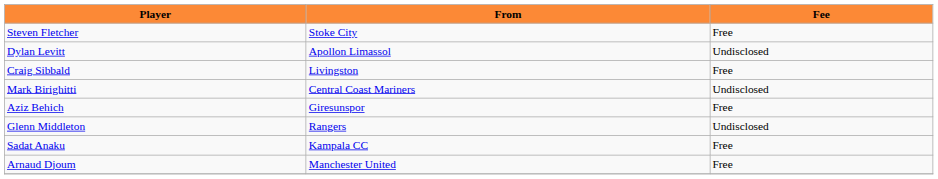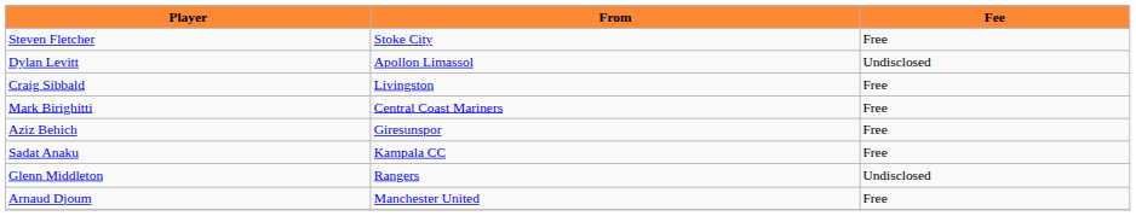Mark Birighitti | Fee: Undisclosed -> Free
rows swapped: Glenn Middleton <-> Sadat Anaku
